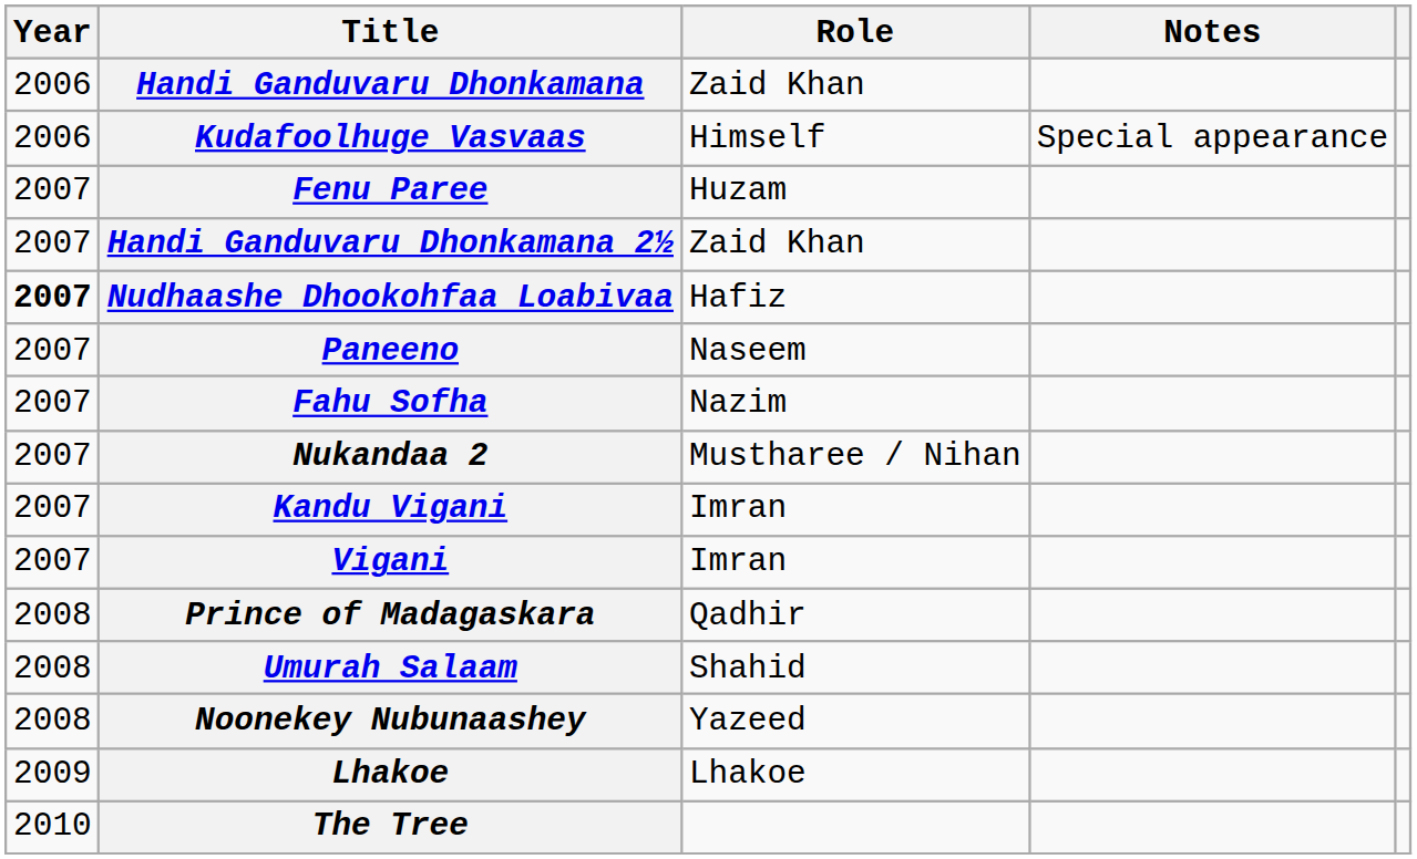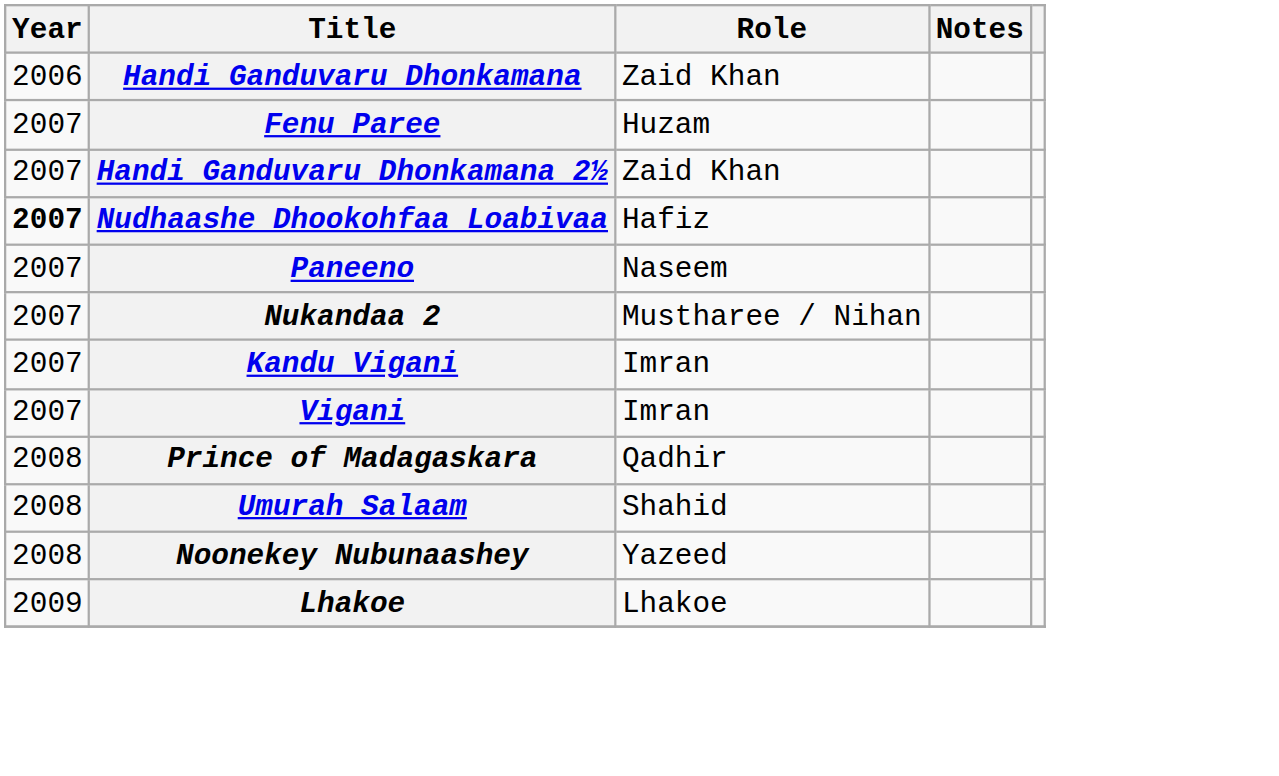- row: 2006 | Kudafoolhuge Vasvaas | Himself | Special appearance
- row: 2007 | Fahu Sofha | Nazim
- row: 2010 | The Tree
